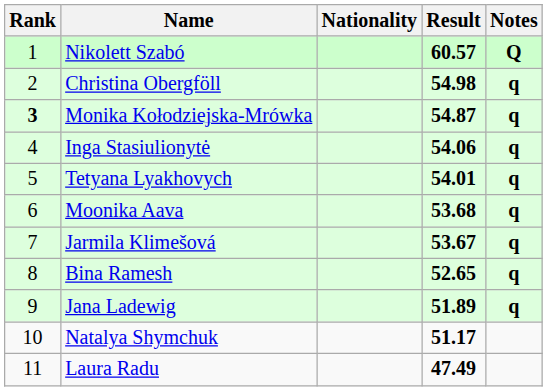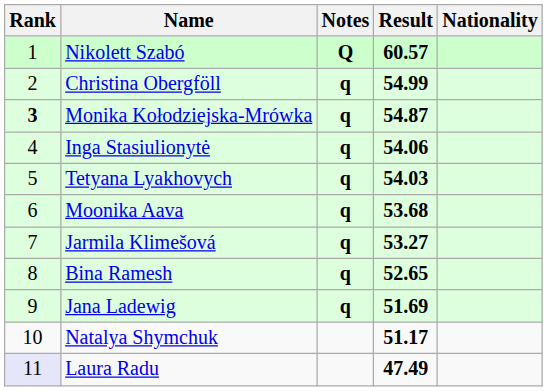columns swapped: Nationality <-> Notes
Christina Obergföll | Result: 54.98 -> 54.99
Tetyana Lyakhovych | Result: 54.01 -> 54.03
Jarmila Klimešová | Result: 53.67 -> 53.27
Jana Ladewig | Result: 51.89 -> 51.69
Laura Radu | Rank: no background -> lavender background
